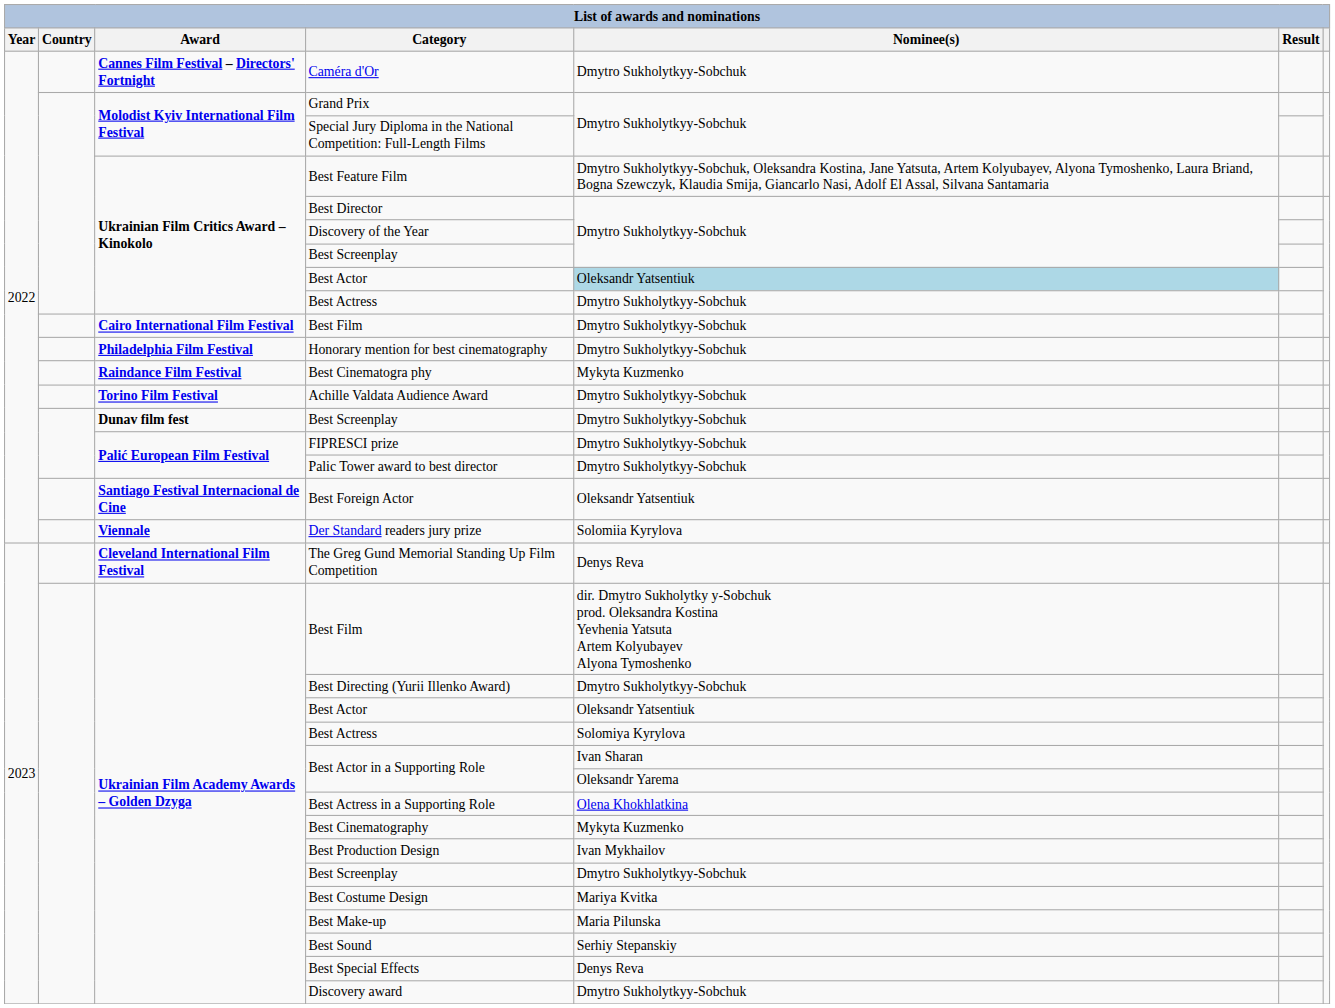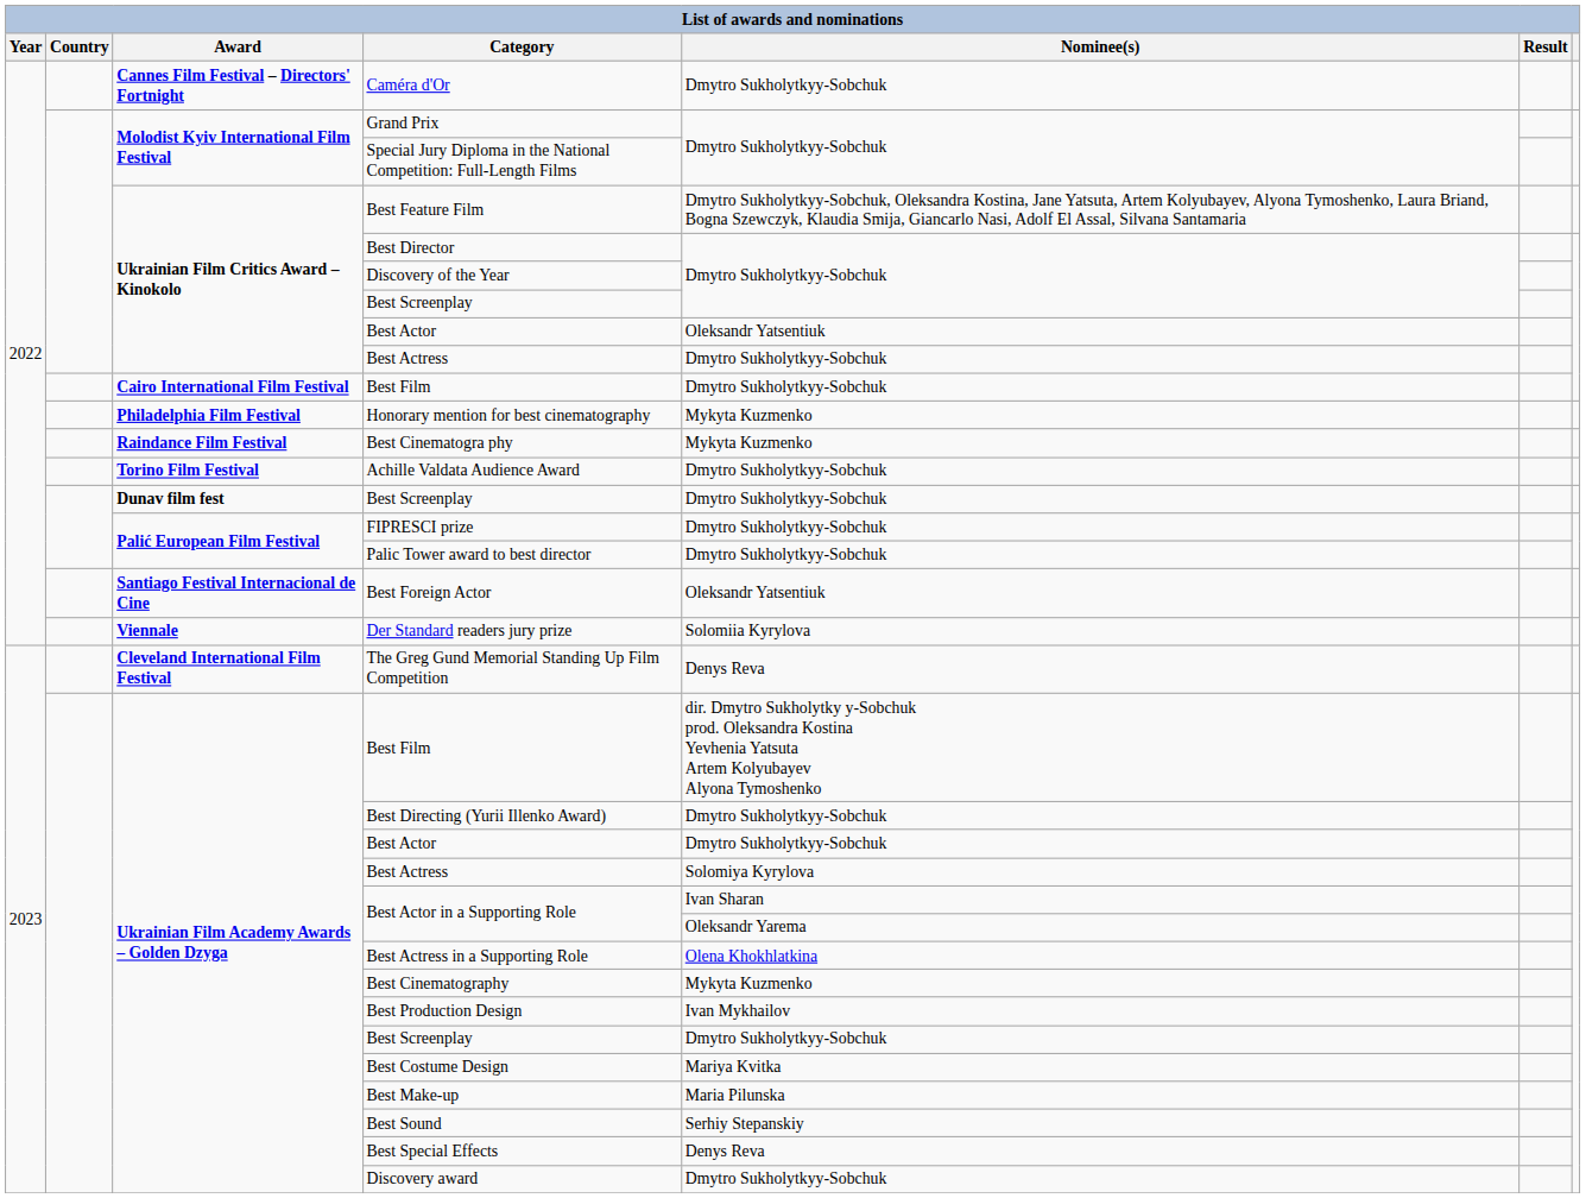Ukrainian Film Critics Award – Kinokolo / Best Actor | Nominee(s): lightblue background -> no background
Honorary mention for best cinematography | Nominee(s): Dmytro Sukholytkyy-Sobchuk -> Mykyta Kuzmenko
Ukrainian Film Academy Awards – Golden Dzyga / Best Actor | Nominee(s): Oleksandr Yatsentiuk -> Dmytro Sukholytkyy-Sobchuk
